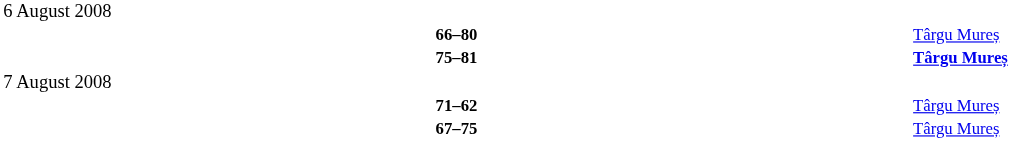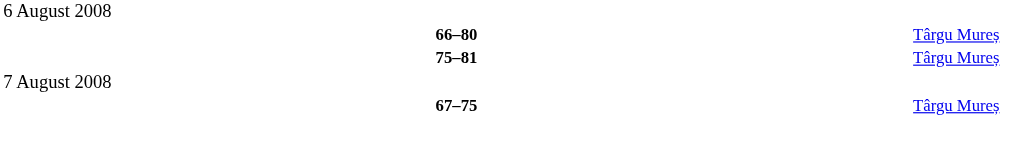75–81 | column 6: bold -> normal
- row: 71–62 | Târgu Mureș
